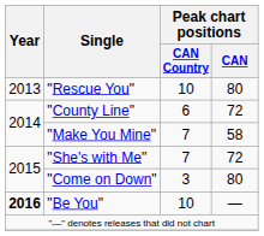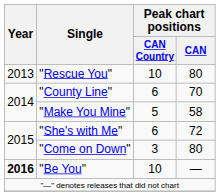"County Line" | Peak chart positions / CAN: 72 -> 70
"Make You Mine" | Peak chart positions / CAN Country: 7 -> 5
"She's with Me" | Peak chart positions / CAN Country: 7 -> 6
